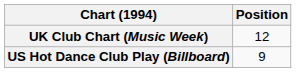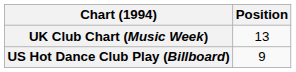UK Club Chart (Music Week) | Position: 12 -> 13
